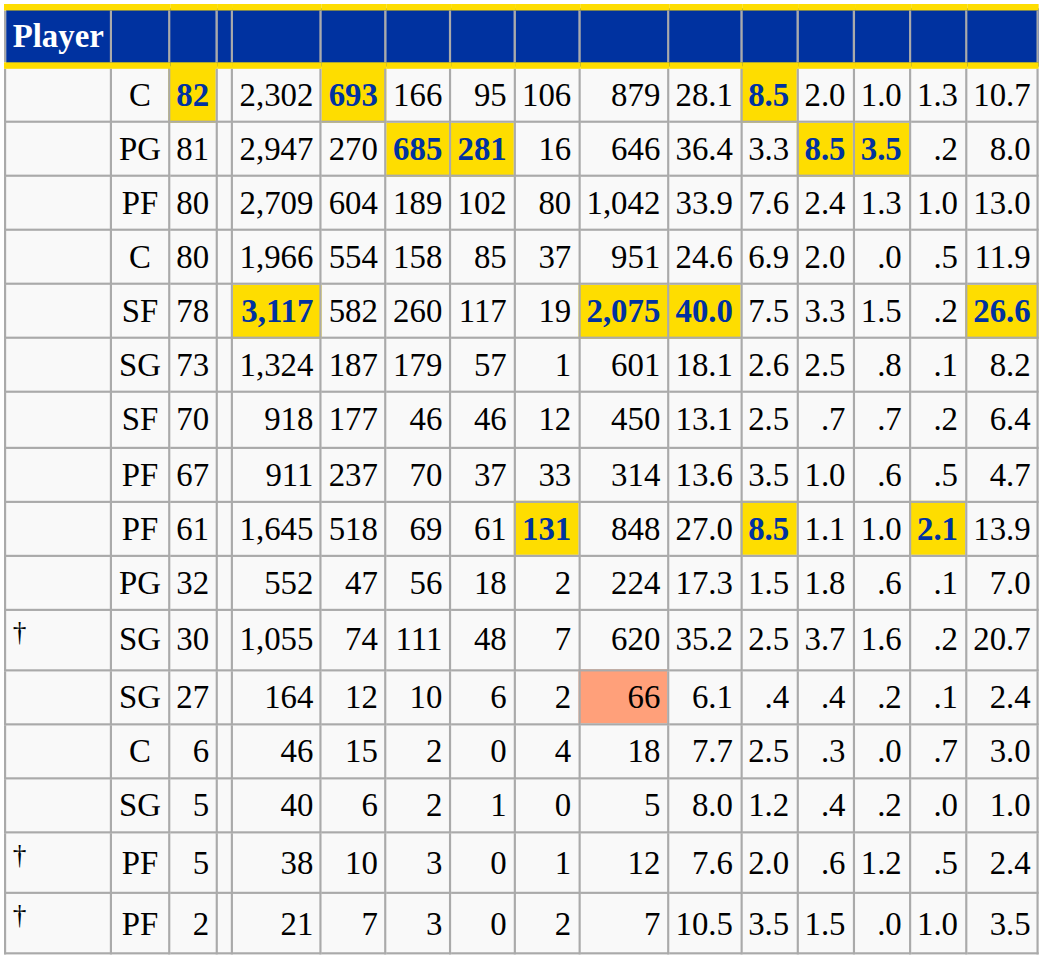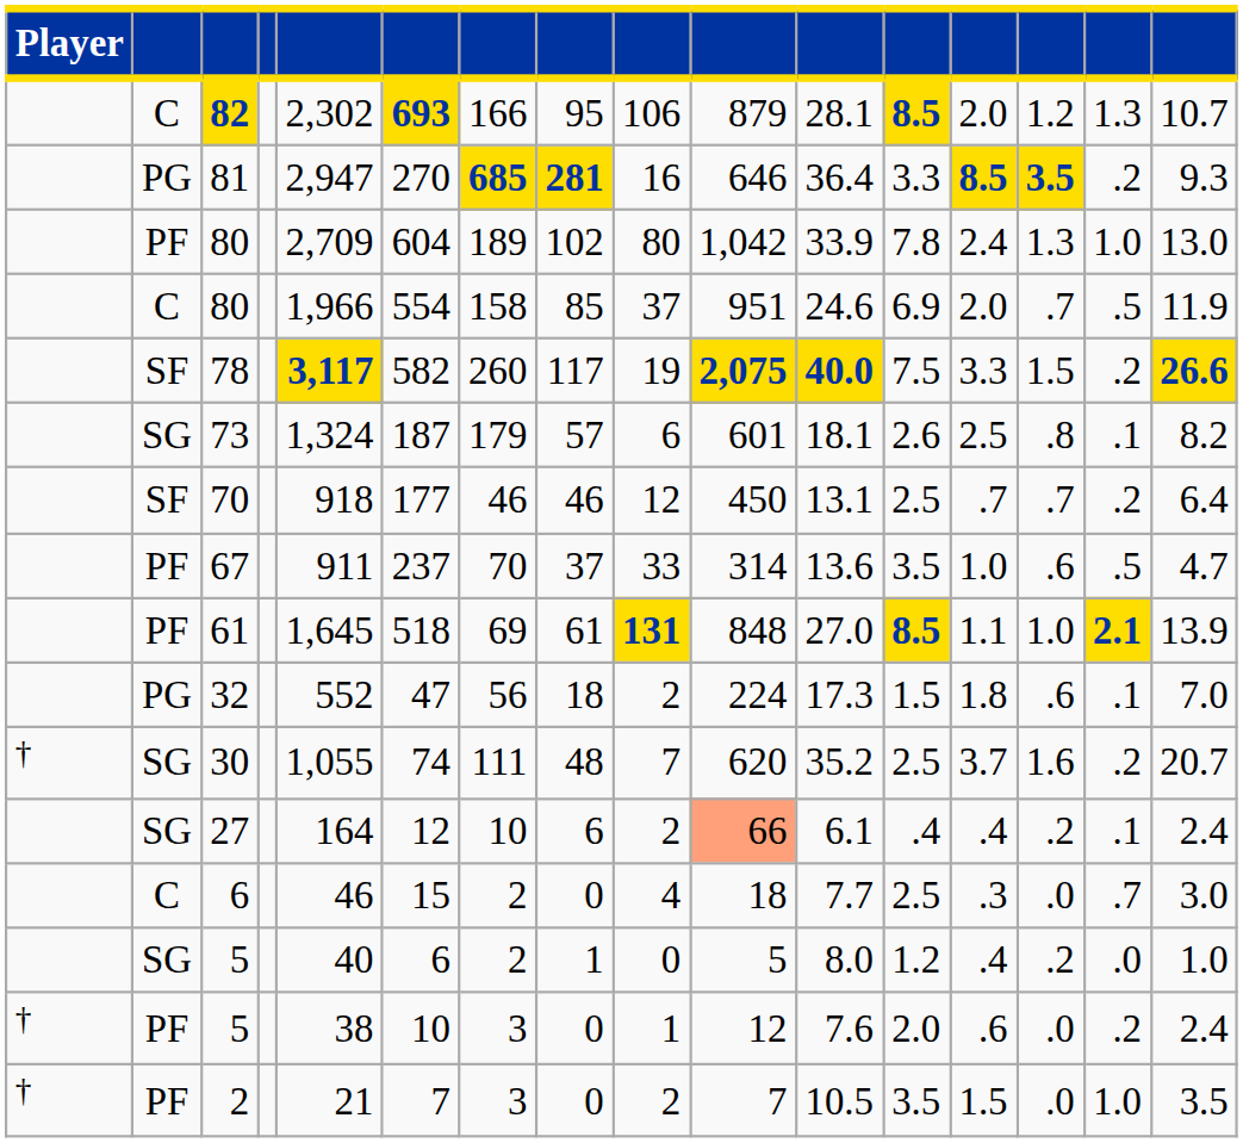82 | column 14: 1.0 -> 1.2
81 | column 16: 8.0 -> 9.3
PF / 80 | column 12: 7.6 -> 7.8
C / 80 | column 14: .0 -> .7
73 | column 9: 1 -> 6
PF / 5 | column 14: 1.2 -> .0
PF / 5 | column 15: .5 -> .2
